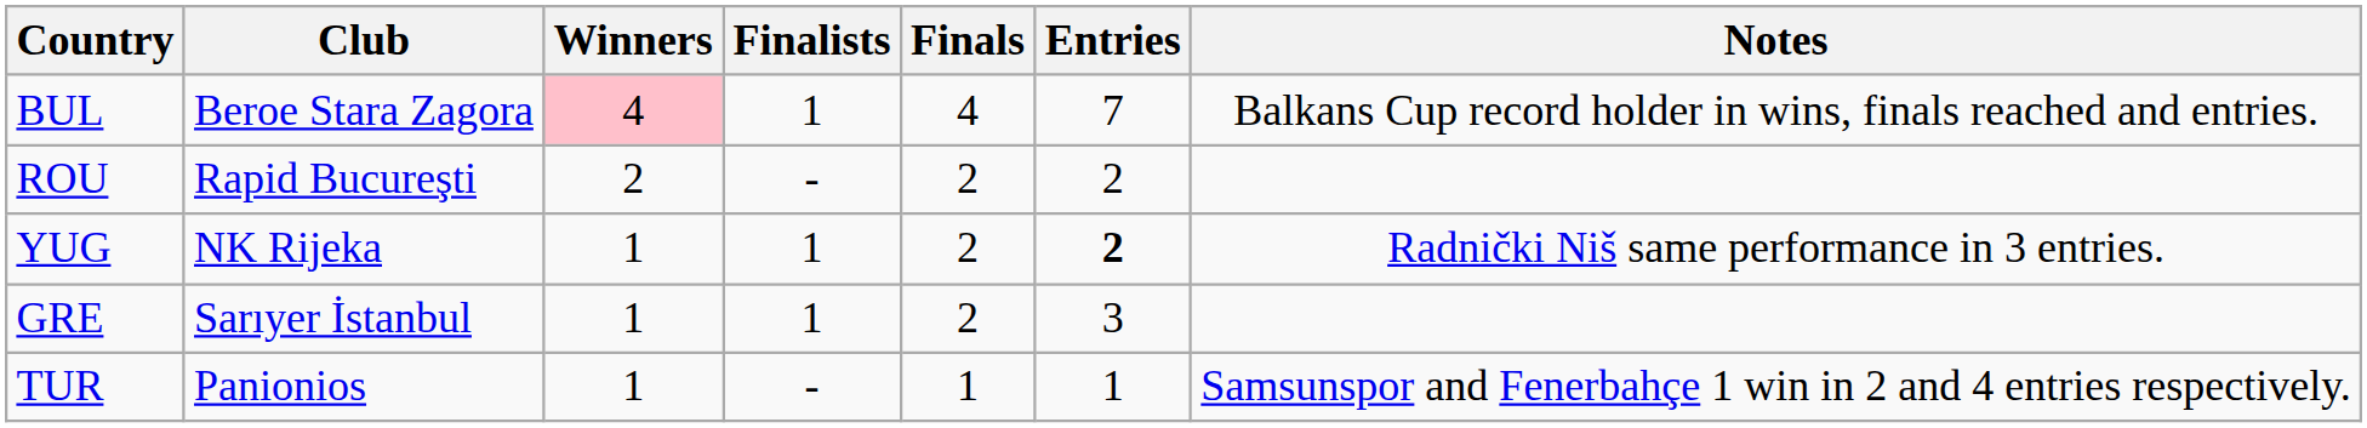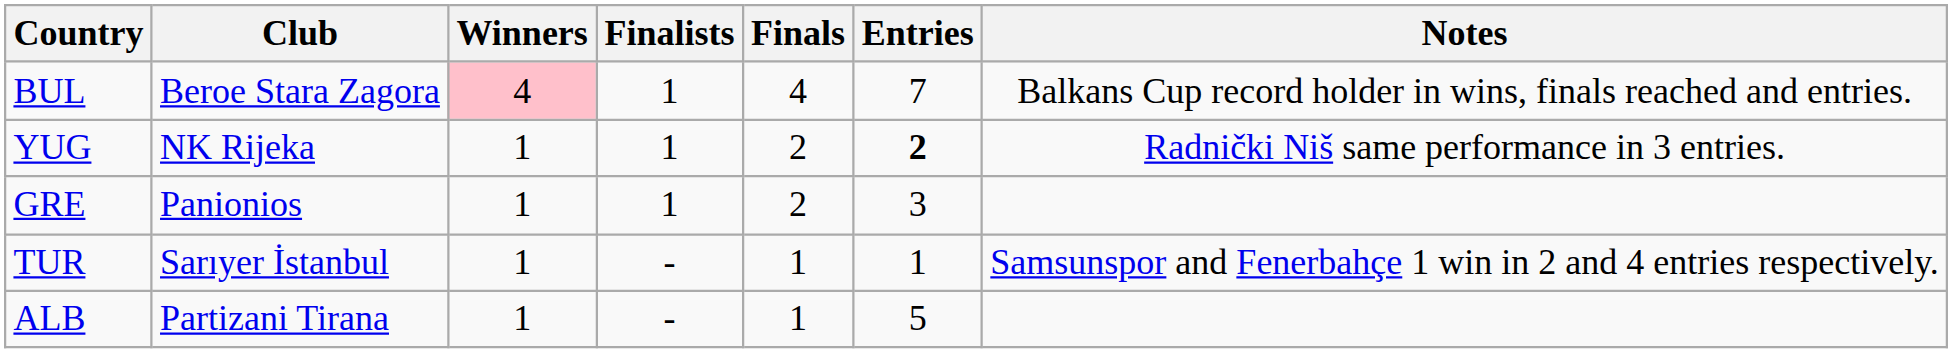- row: ROU | Rapid Bucureşti | 2 | - | 2 | 2
GRE | Club: Sarıyer İstanbul -> Panionios
TUR | Club: Panionios -> Sarıyer İstanbul
+ row: ALB | Partizani Tirana | 1 | - | 1 | 5
